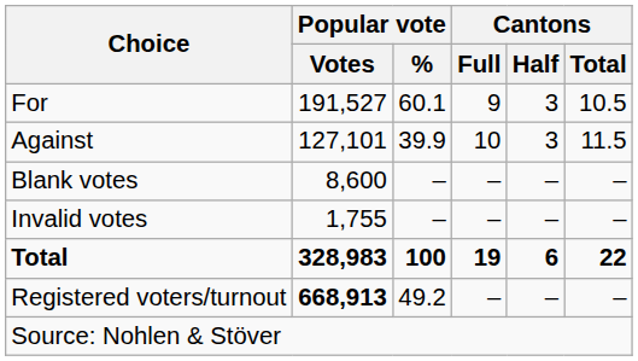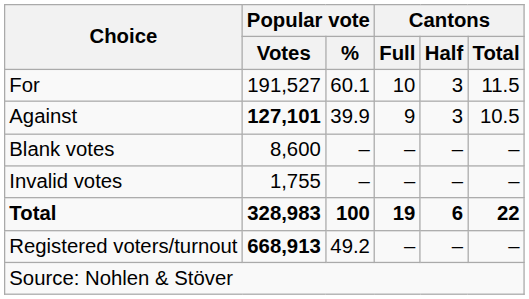For | Cantons / Full: 9 -> 10
For | Cantons / Total: 10.5 -> 11.5
Against | Popular vote / Votes: normal -> bold
Against | Cantons / Full: 10 -> 9
Against | Cantons / Total: 11.5 -> 10.5
